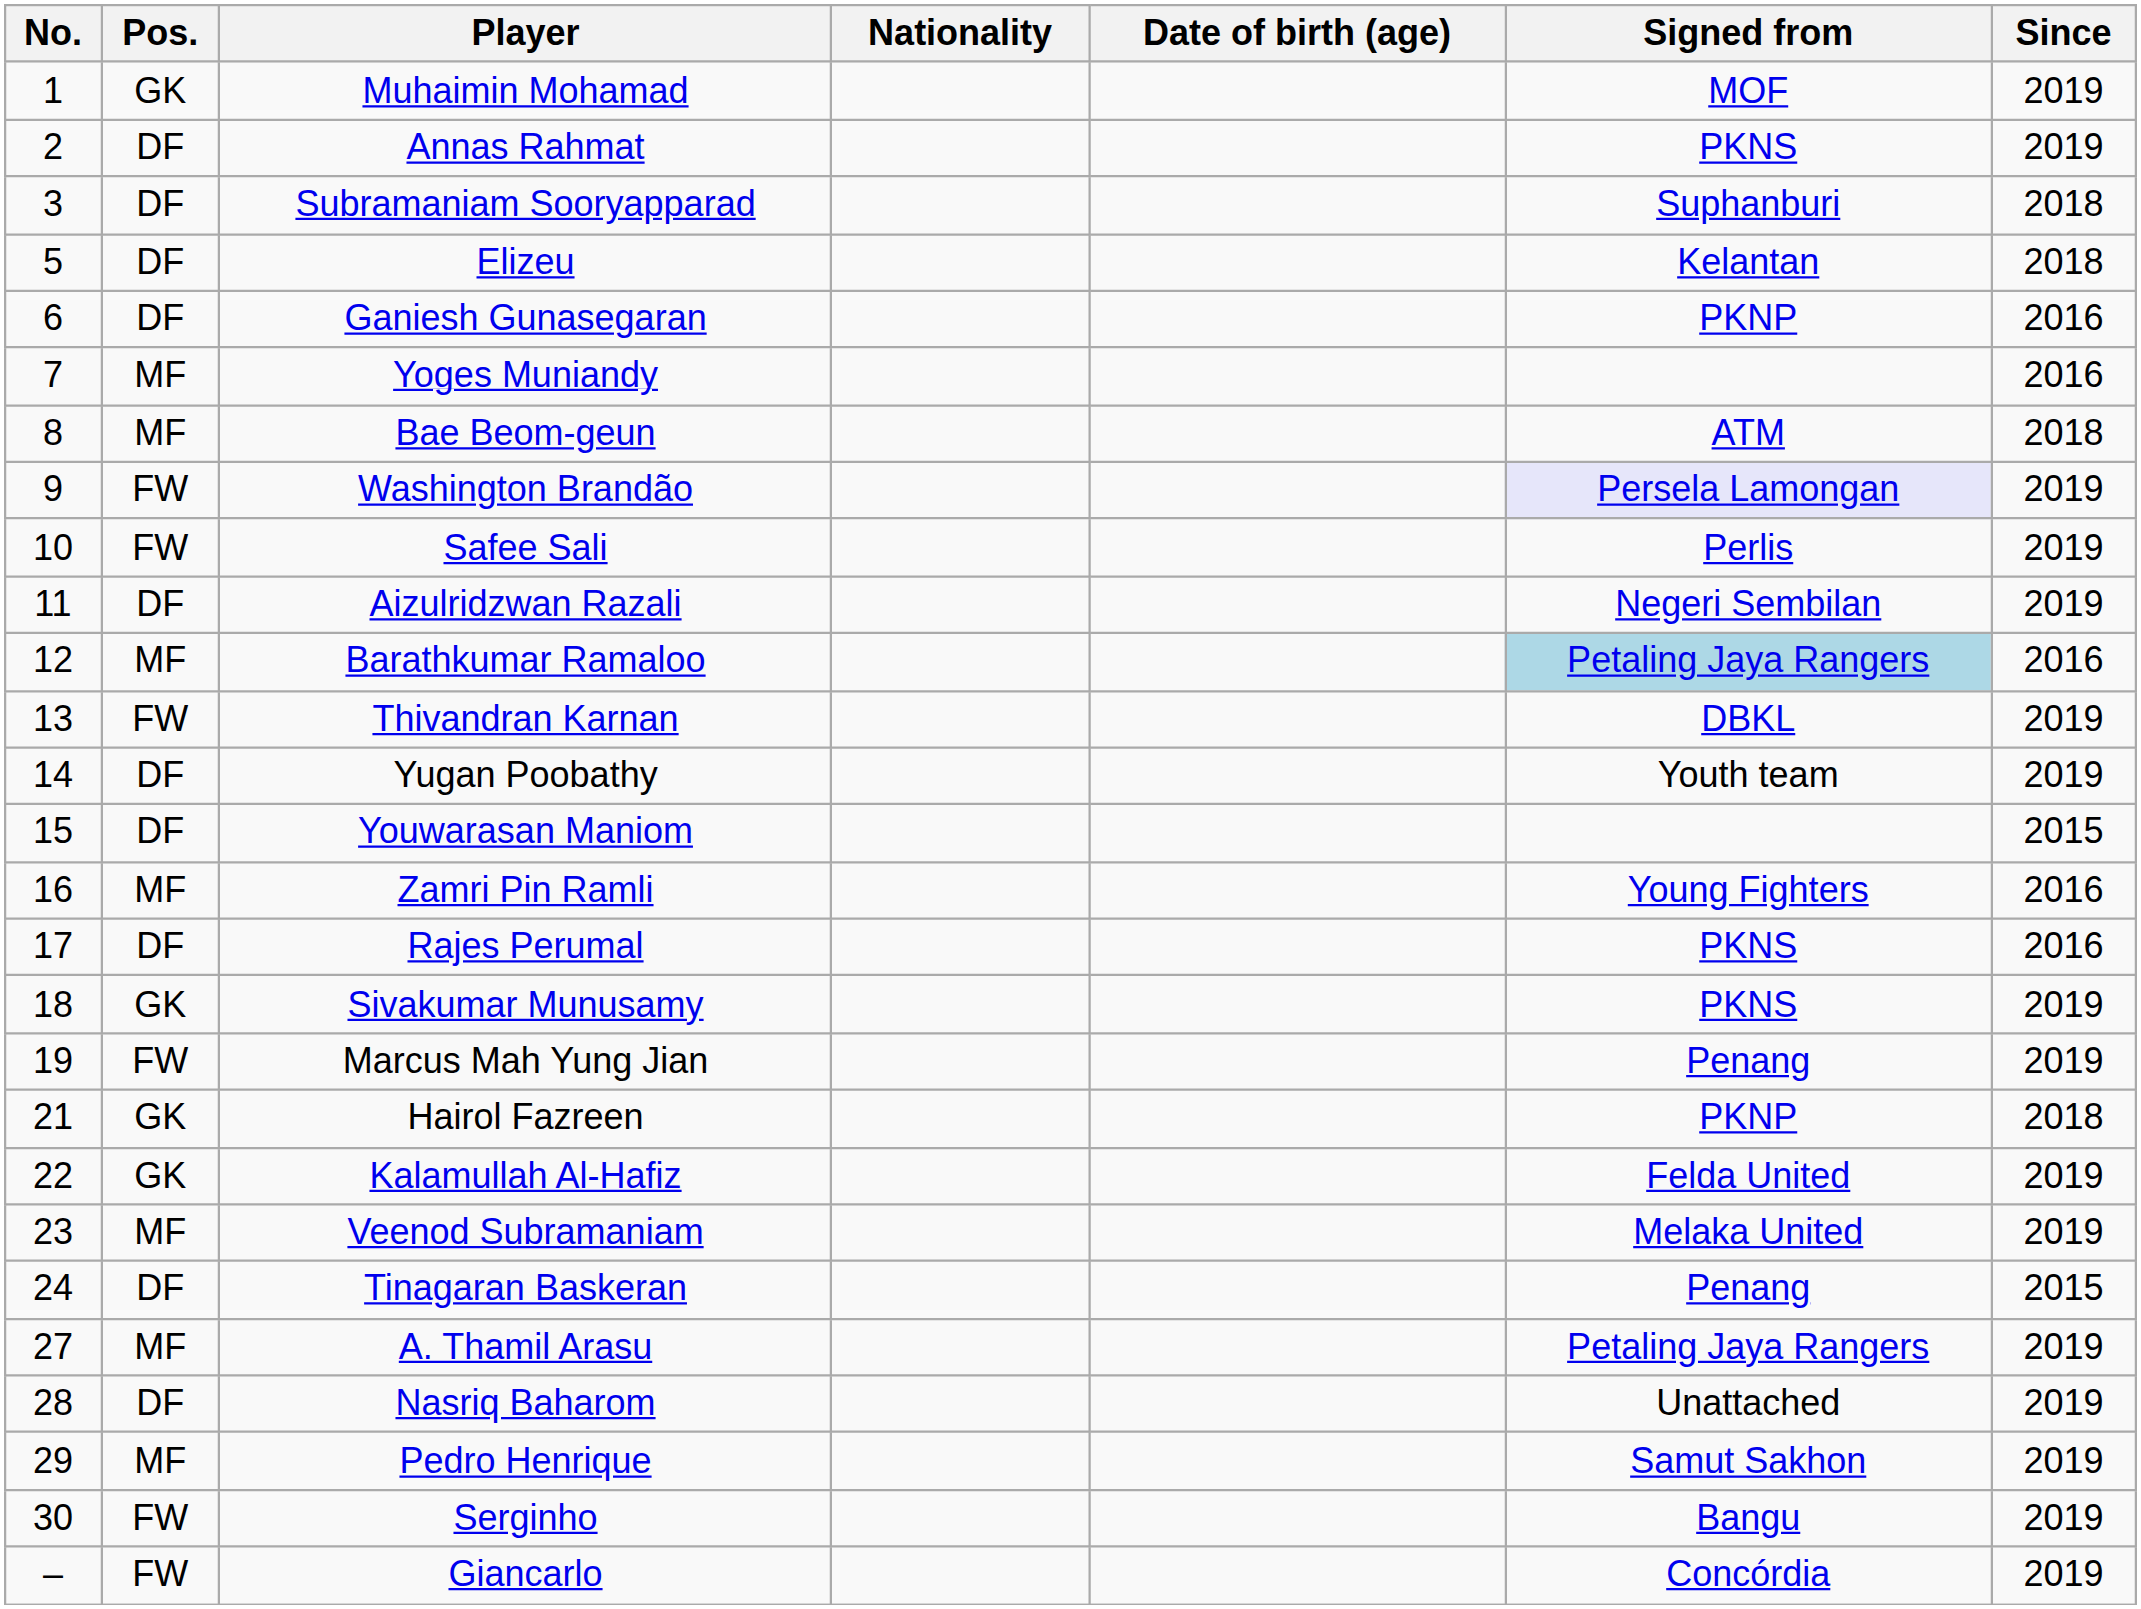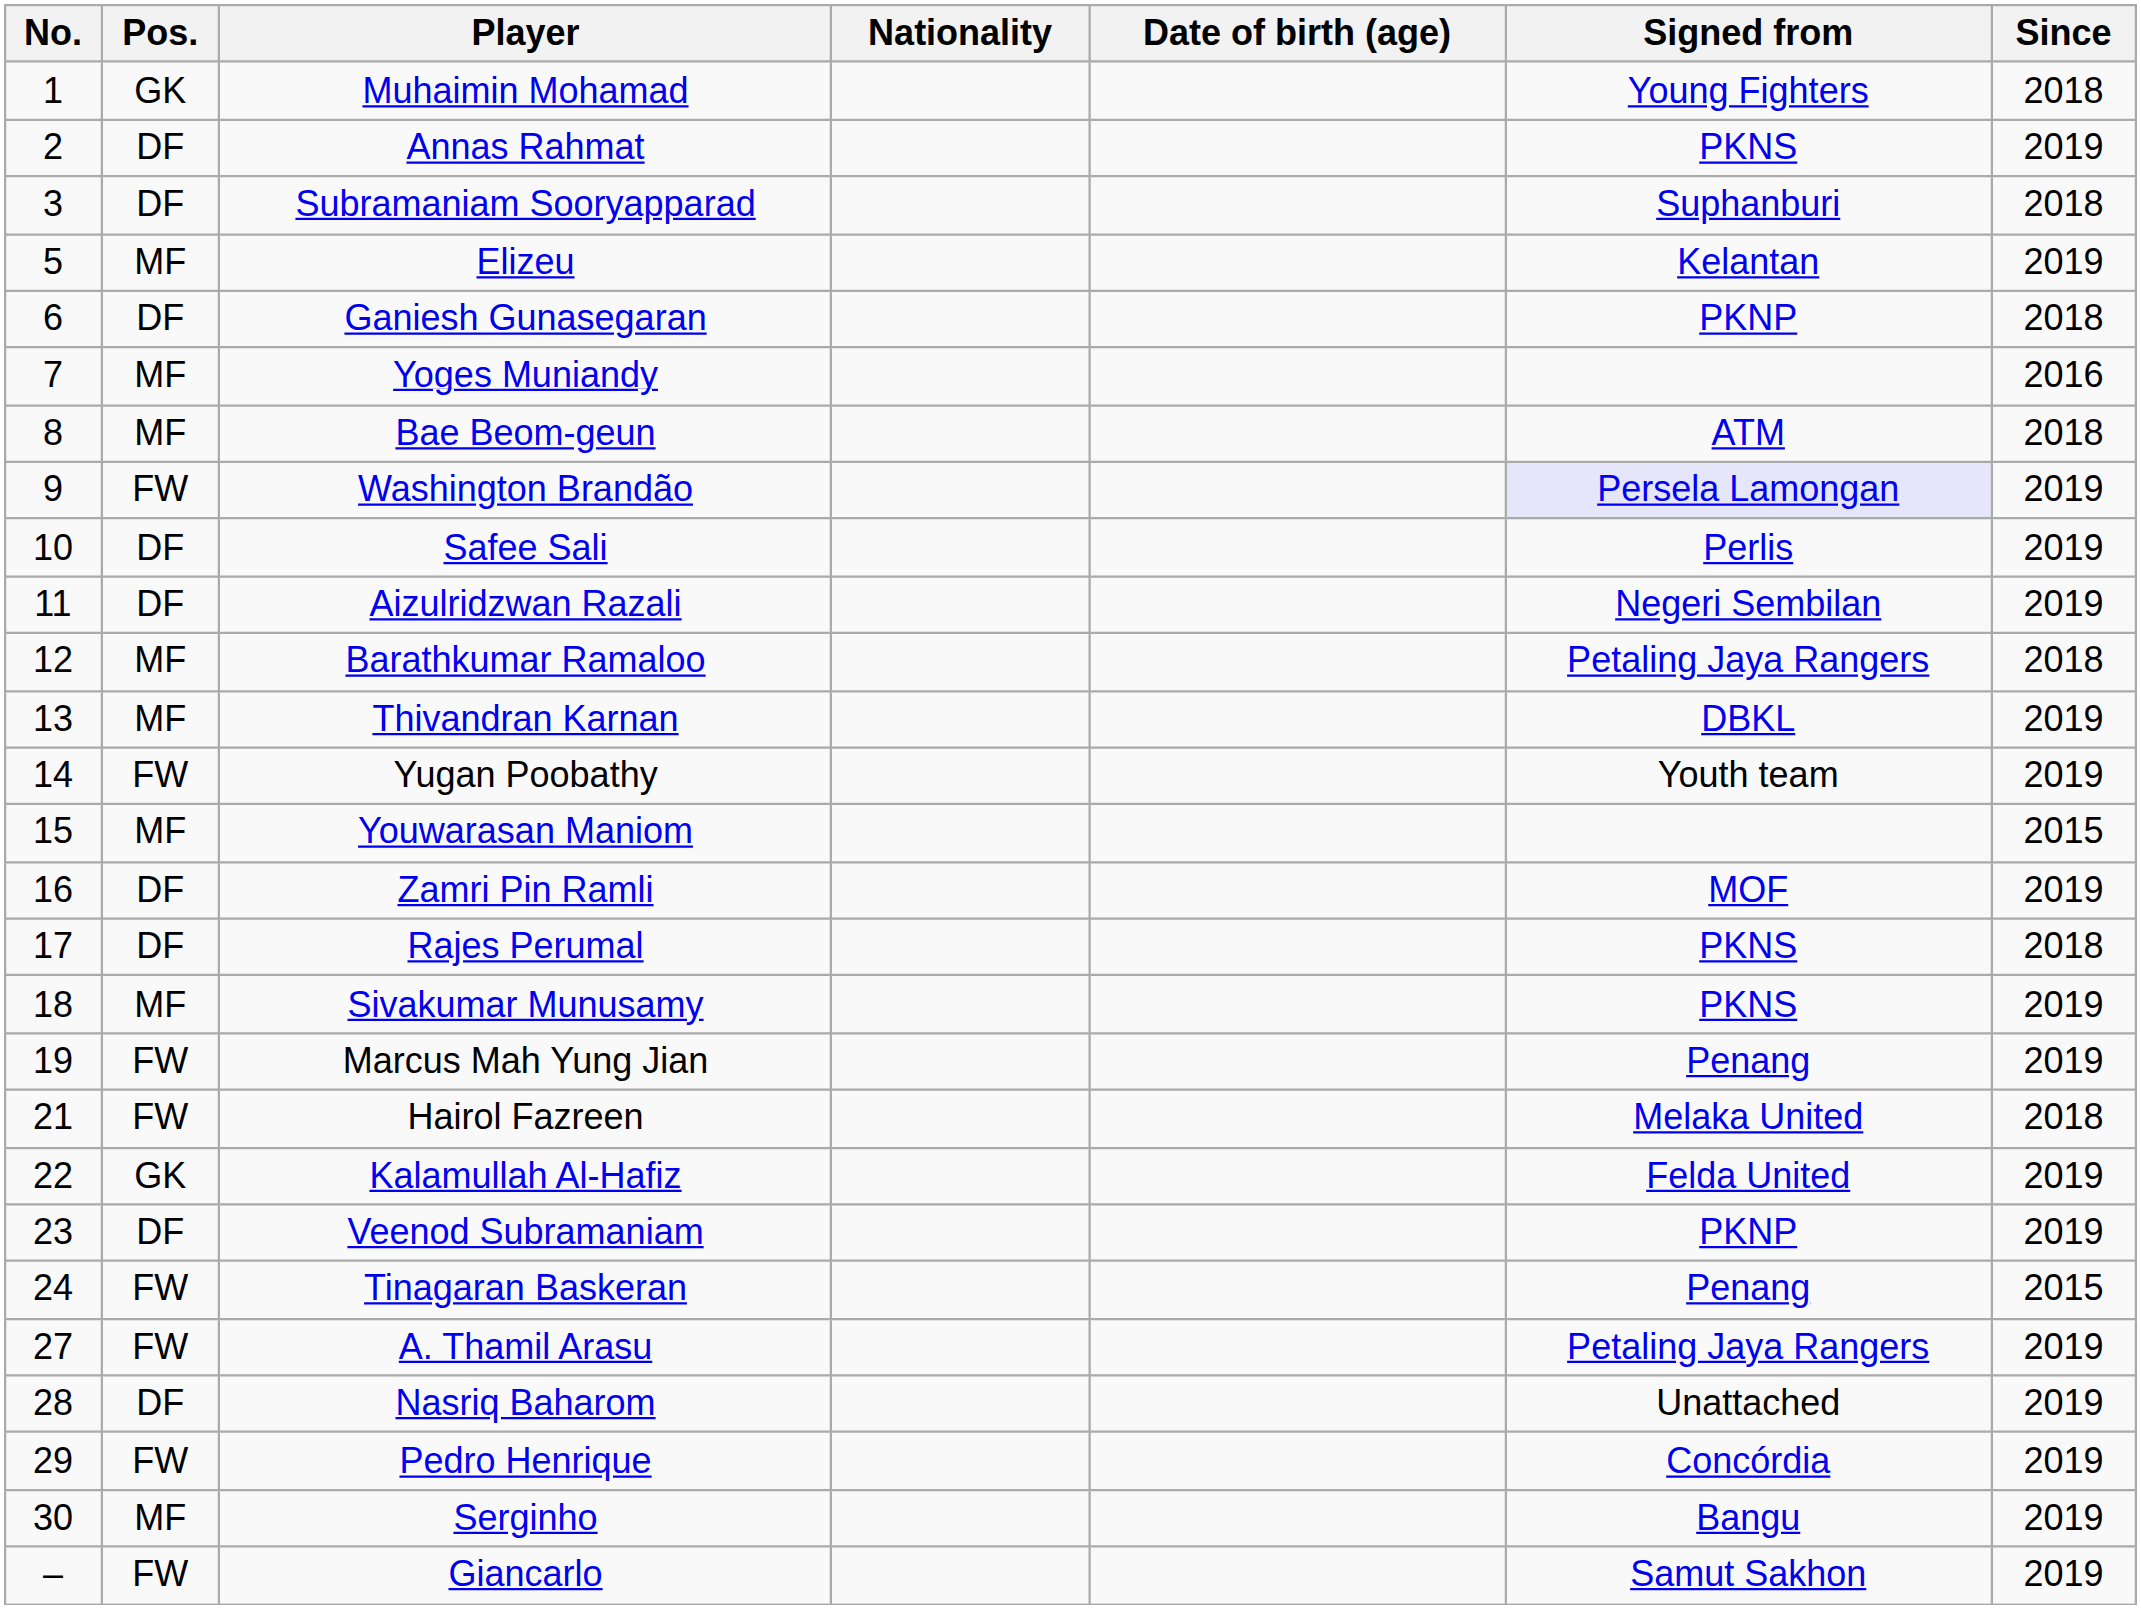Muhaimin Mohamad | Signed from: MOF -> Young Fighters
Muhaimin Mohamad | Since: 2019 -> 2018
Elizeu | Pos.: DF -> MF
Elizeu | Since: 2018 -> 2019
Ganiesh Gunasegaran | Since: 2016 -> 2018
Safee Sali | Pos.: FW -> DF
Barathkumar Ramaloo | Signed from: lightblue background -> no background
Barathkumar Ramaloo | Since: 2016 -> 2018
Thivandran Karnan | Pos.: FW -> MF
Yugan Poobathy | Pos.: DF -> FW
Youwarasan Maniom | Pos.: DF -> MF
Zamri Pin Ramli | Pos.: MF -> DF
Zamri Pin Ramli | Signed from: Young Fighters -> MOF
Zamri Pin Ramli | Since: 2016 -> 2019
Rajes Perumal | Since: 2016 -> 2018
Sivakumar Munusamy | Pos.: GK -> MF
Hairol Fazreen | Pos.: GK -> FW
Hairol Fazreen | Signed from: PKNP -> Melaka United
Veenod Subramaniam | Pos.: MF -> DF
Veenod Subramaniam | Signed from: Melaka United -> PKNP
Tinagaran Baskeran | Pos.: DF -> FW
A. Thamil Arasu | Pos.: MF -> FW
Pedro Henrique | Pos.: MF -> FW
Pedro Henrique | Signed from: Samut Sakhon -> Concórdia
Serginho | Pos.: FW -> MF
Giancarlo | Signed from: Concórdia -> Samut Sakhon
